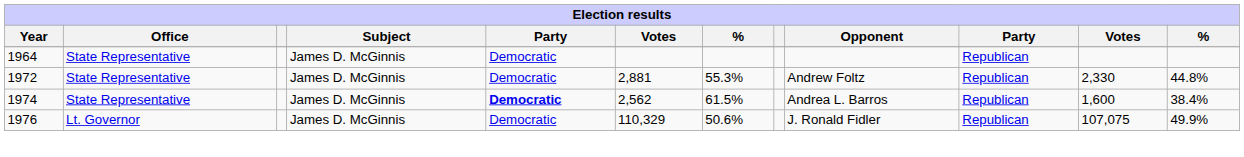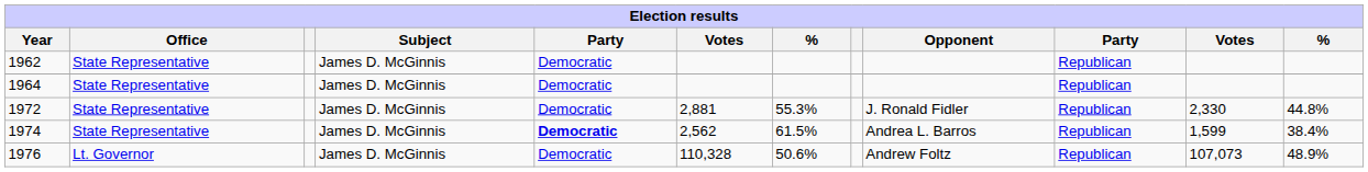+ row: 1962 | State Representative | James D. McGinnis | Democratic | Republican
1972 | Opponent: Andrew Foltz -> J. Ronald Fidler
1974 | column 11: 1,600 -> 1,599
1976 | column 6: 110,329 -> 110,328
1976 | Opponent: J. Ronald Fidler -> Andrew Foltz
1976 | column 11: 107,075 -> 107,073
1976 | column 12: 49.9% -> 48.9%
